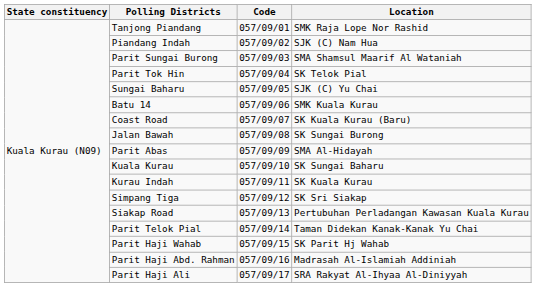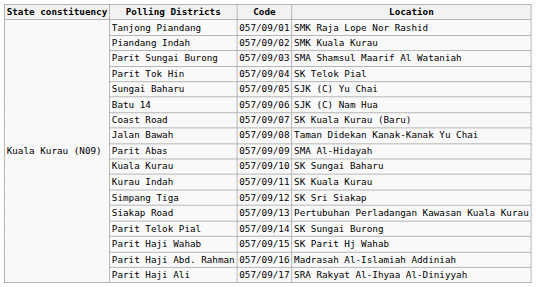Piandang Indah | Location: SJK (C) Nam Hua -> SMK Kuala Kurau
Batu 14 | Location: SMK Kuala Kurau -> SJK (C) Nam Hua
Jalan Bawah | Location: SK Sungai Burong -> Taman Didekan Kanak-Kanak Yu Chai
Parit Telok Pial | Location: Taman Didekan Kanak-Kanak Yu Chai -> SK Sungai Burong
